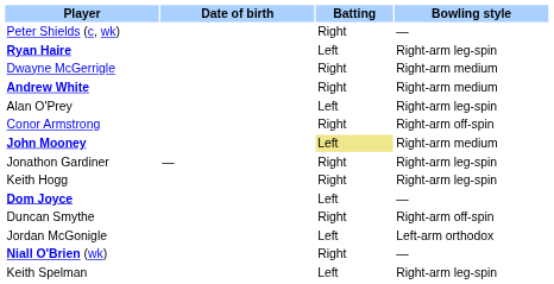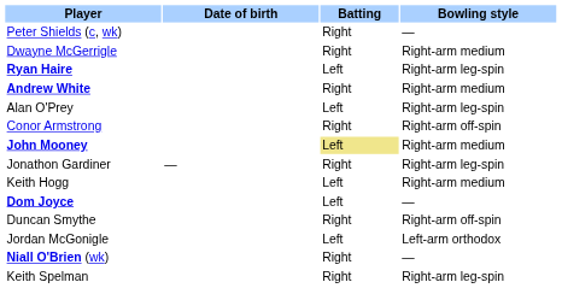rows swapped: Dwayne McGerrigle <-> Ryan Haire
Keith Hogg | Batting: Right -> Left
Keith Hogg | Bowling style: Right-arm leg-spin -> Right-arm medium
Keith Spelman | Batting: Left -> Right
